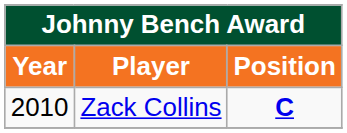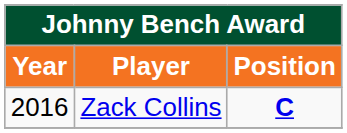Zack Collins | Year: 2010 -> 2016
